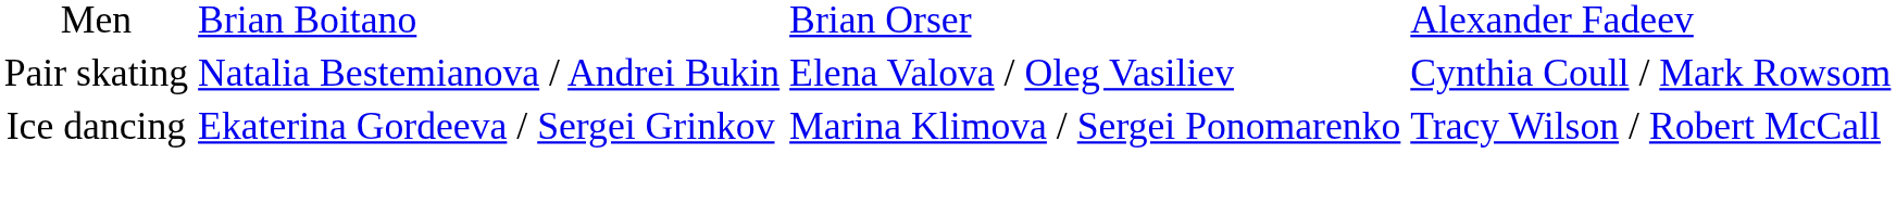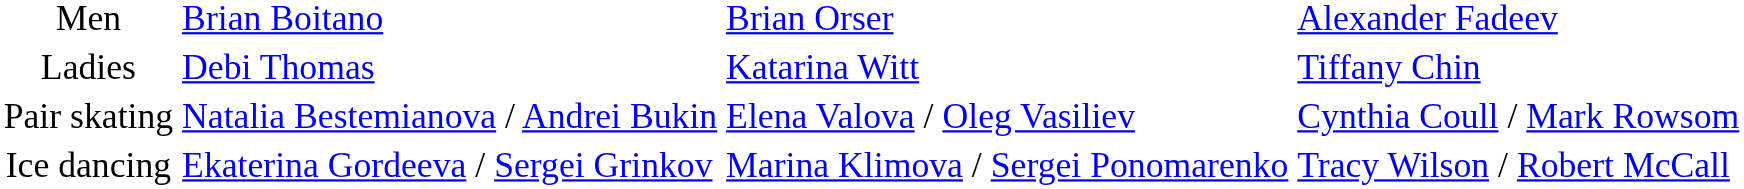+ row: Ladies | Debi Thomas | Katarina Witt | Tiffany Chin
